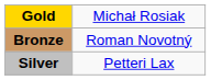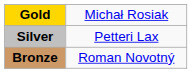rows swapped: Silver <-> Bronze
